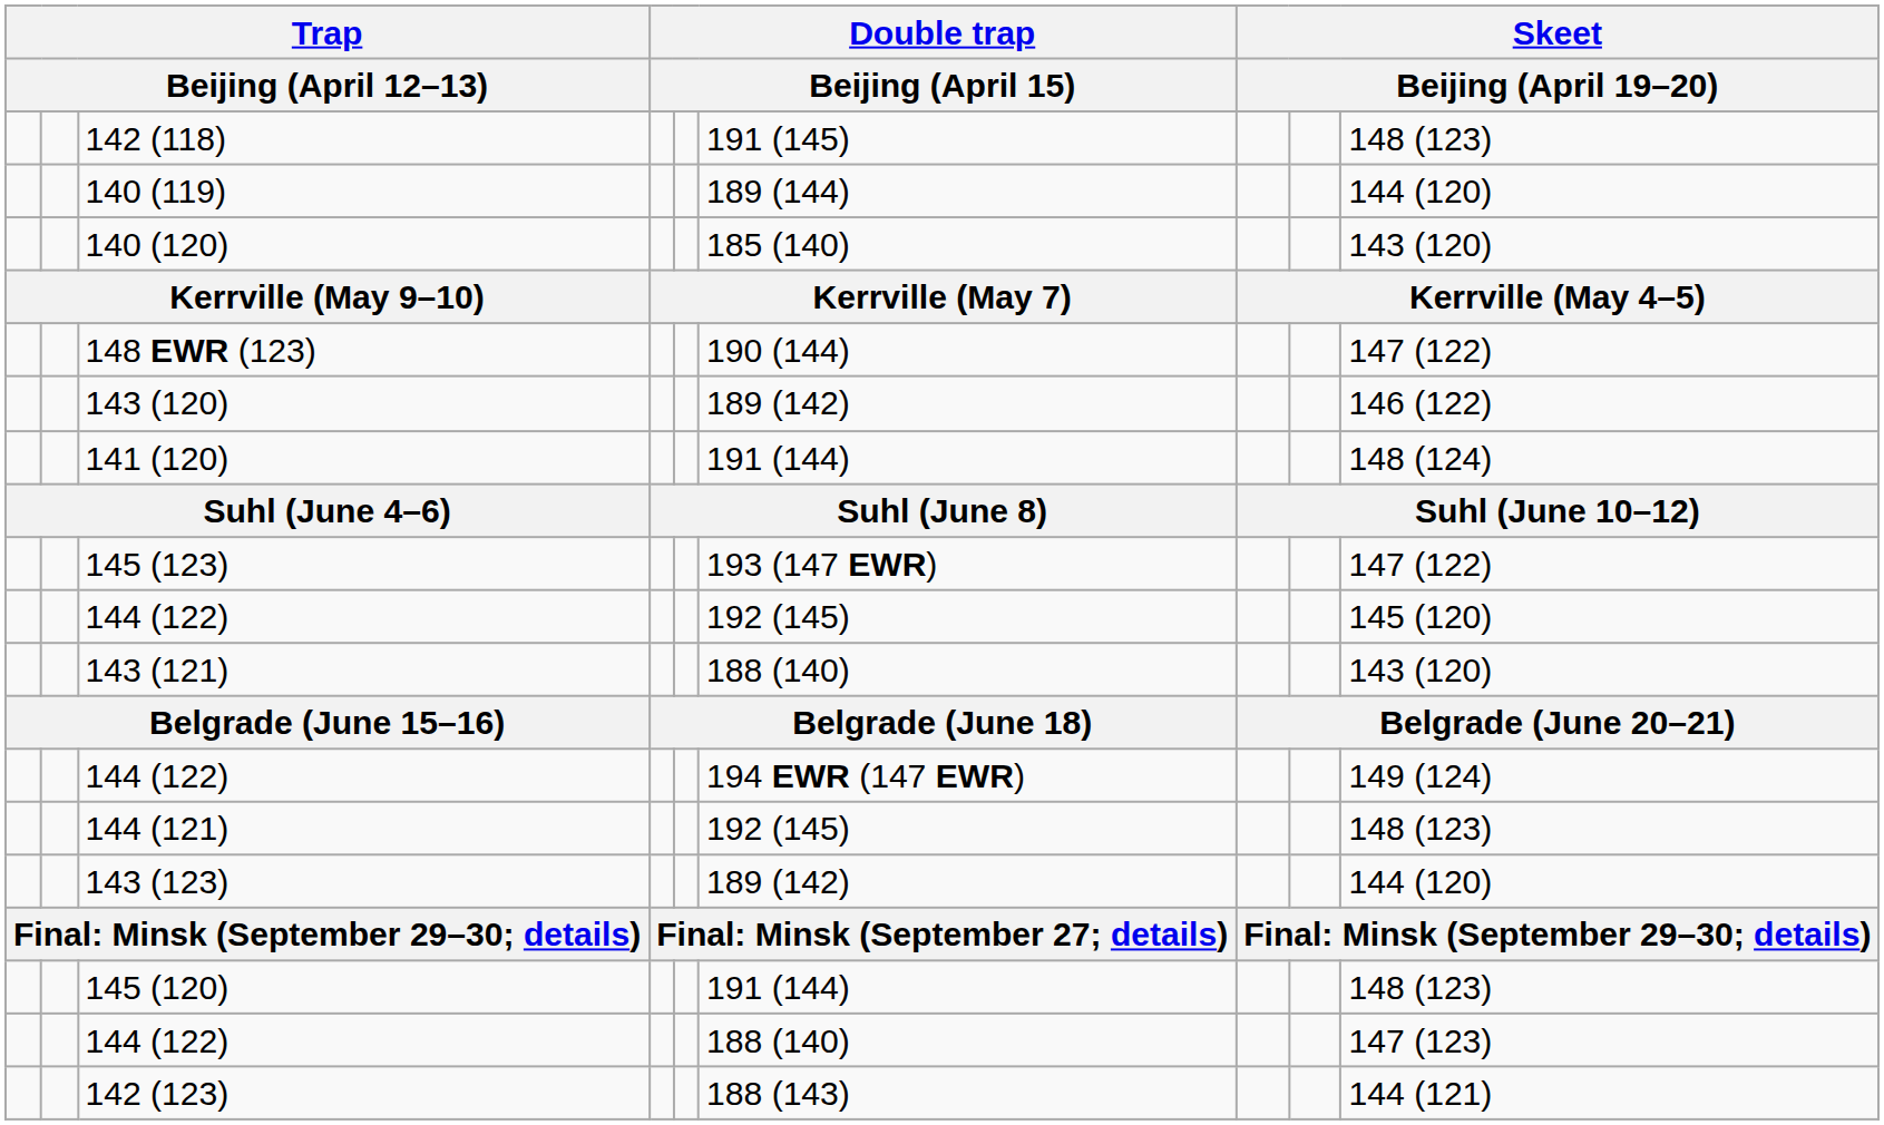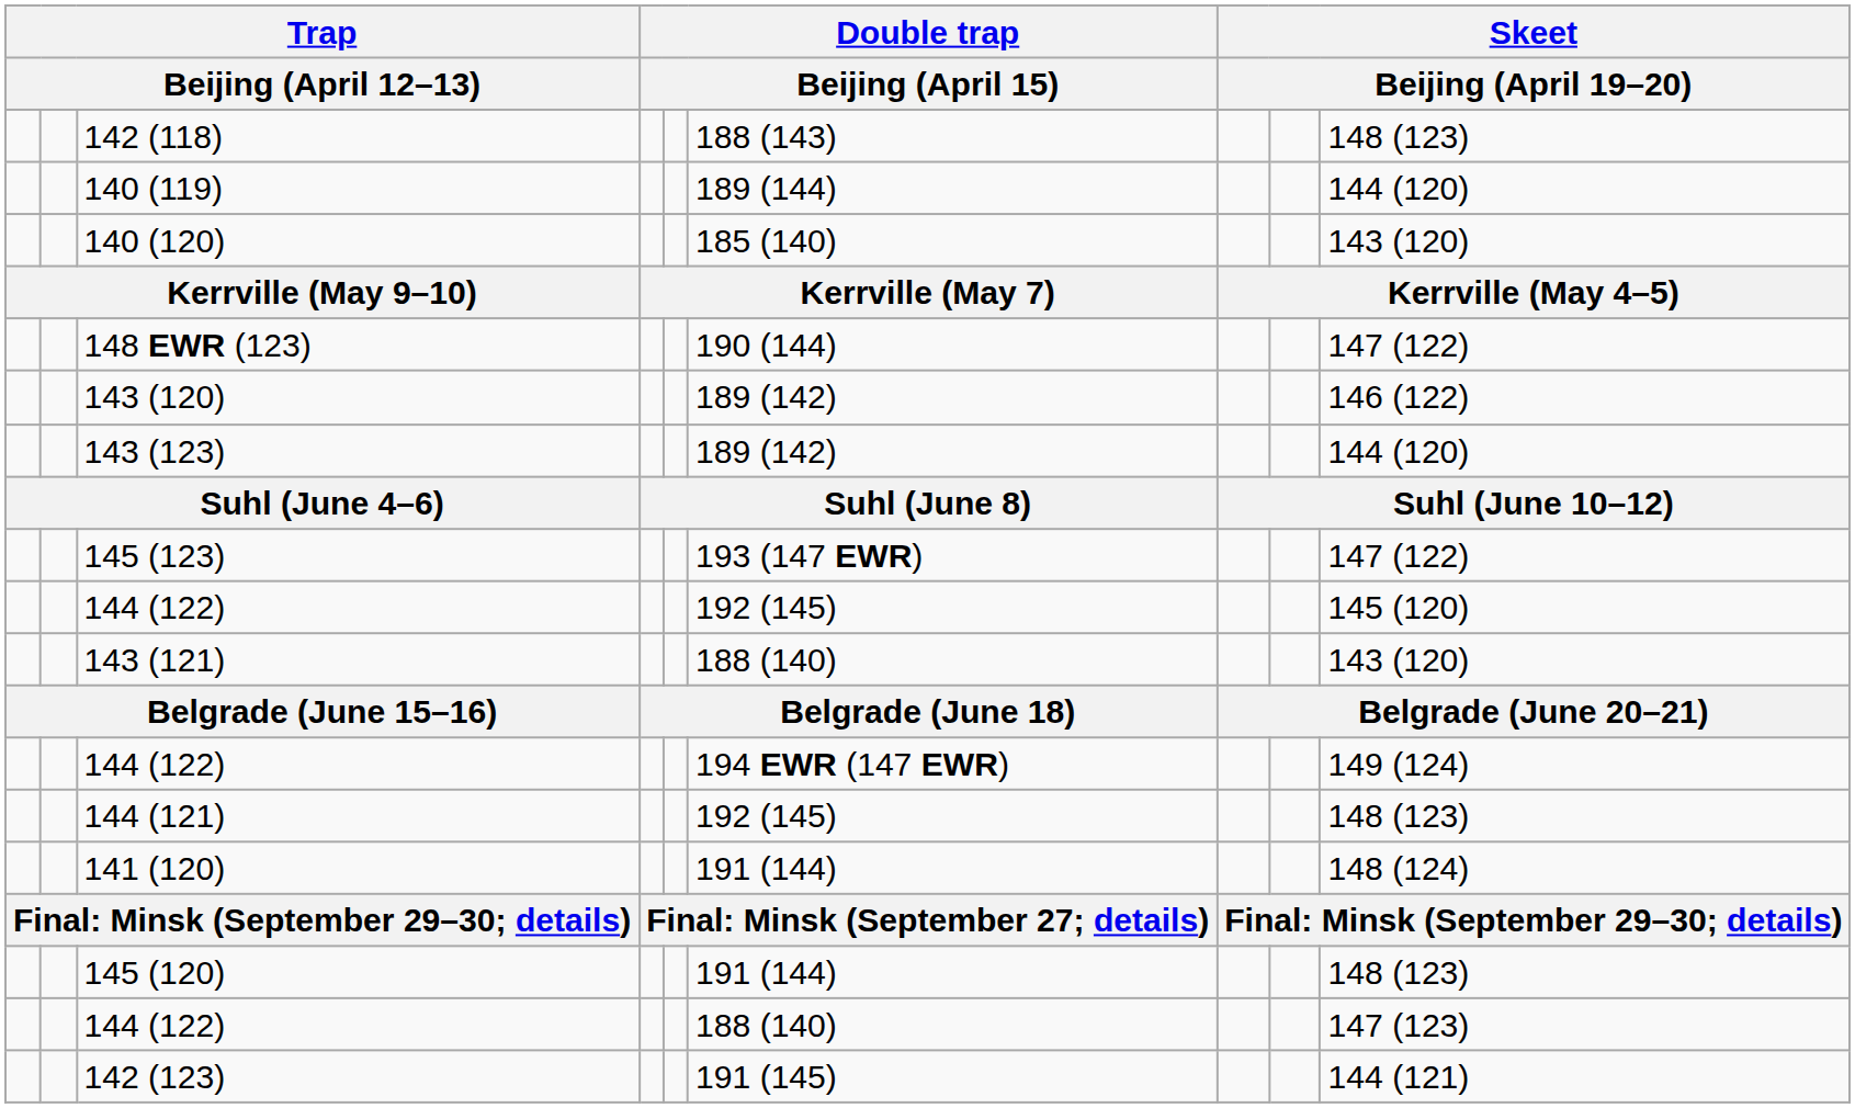142 (118) | column 6: 191 (145) -> 188 (143)
rows swapped: 143 (123) <-> 141 (120)
142 (123) | column 6: 188 (143) -> 191 (145)
